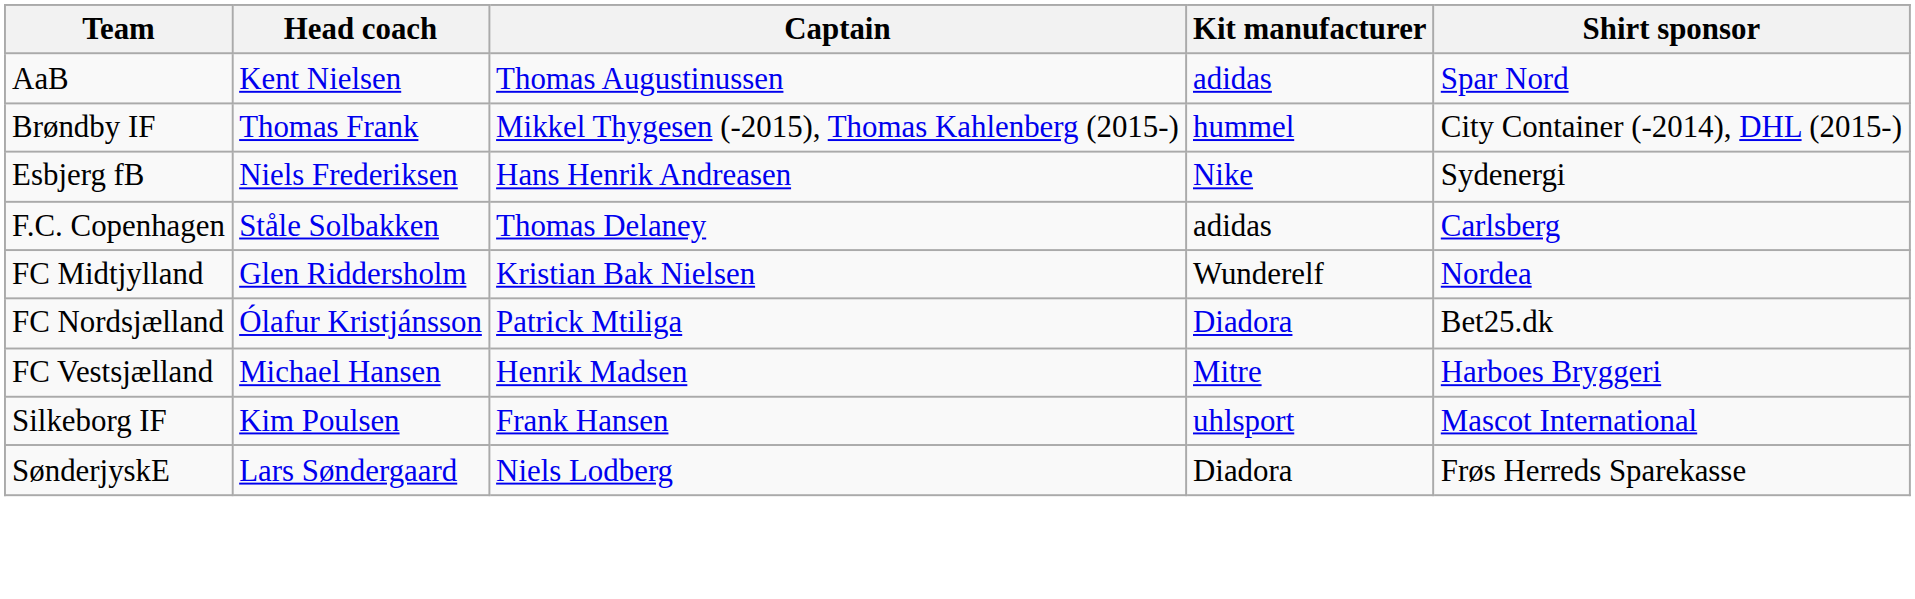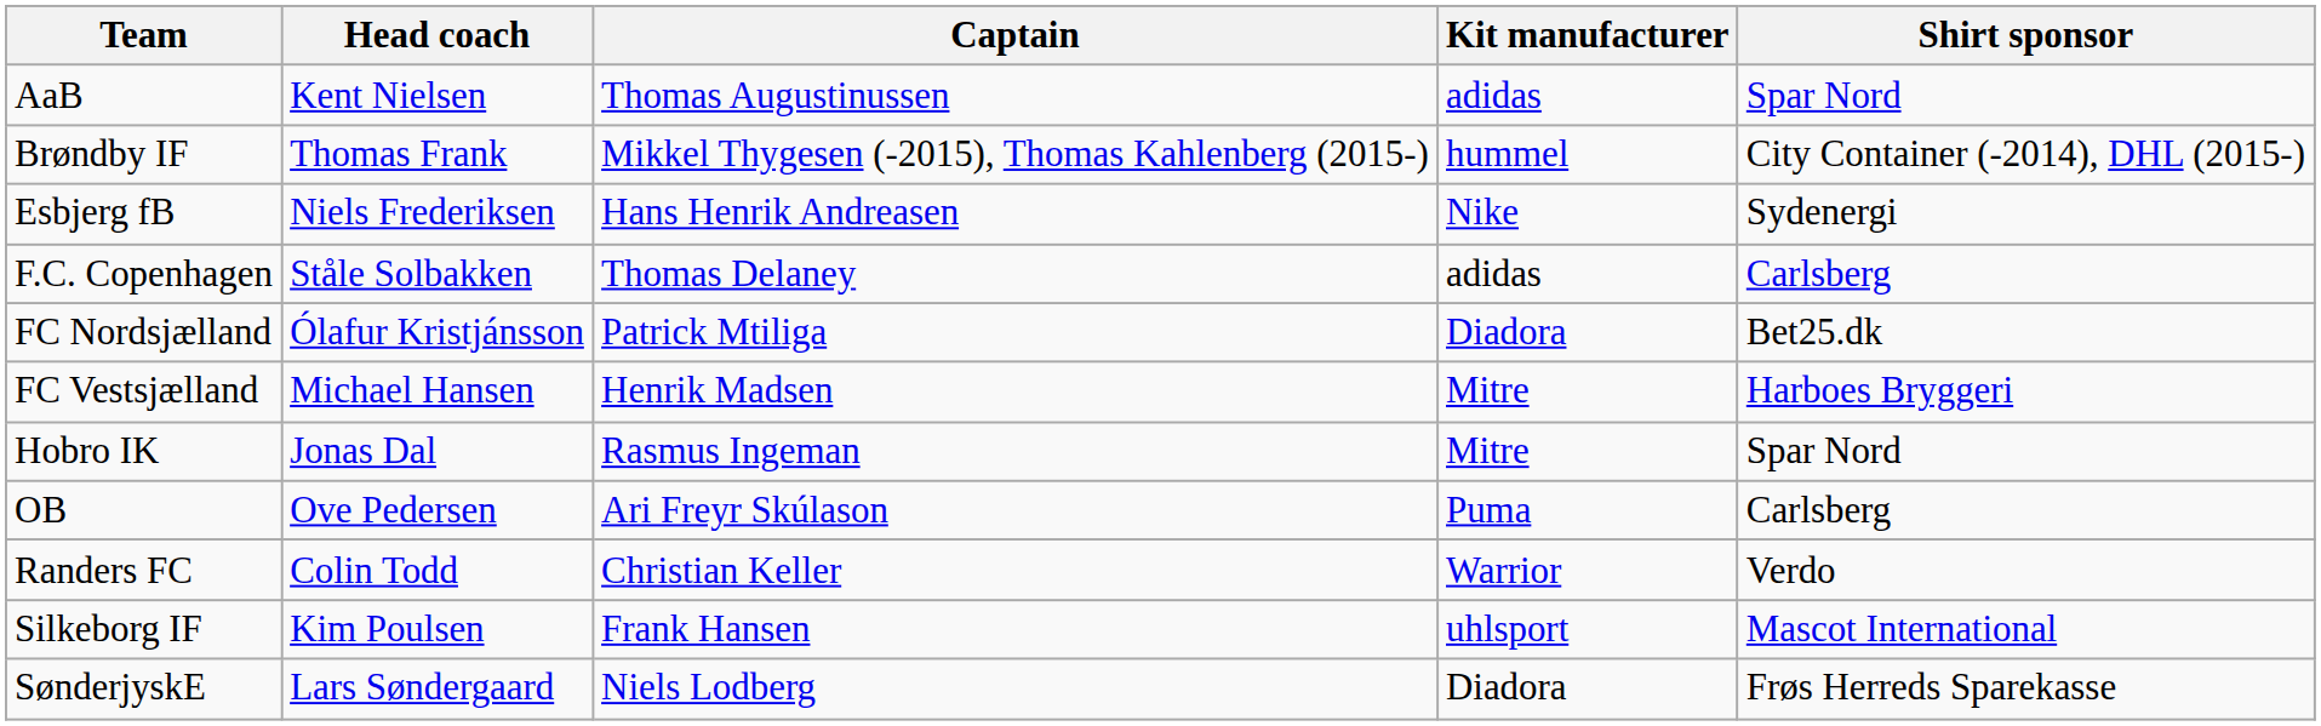- row: FC Midtjylland | Glen Riddersholm | Kristian Bak Nielsen | Wunderelf | Nordea
+ row: Hobro IK | Jonas Dal | Rasmus Ingeman | Mitre | Spar Nord
+ row: OB | Ove Pedersen | Ari Freyr Skúlason | Puma | Carlsberg
+ row: Randers FC | Colin Todd | Christian Keller | Warrior | Verdo
